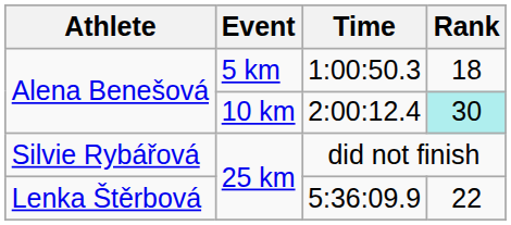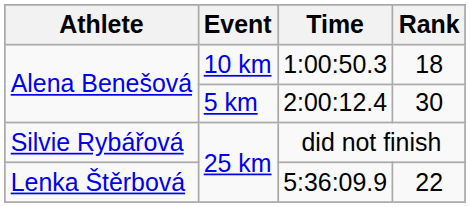1:00:50.3 | Event: 5 km -> 10 km
2:00:12.4 | Event: 10 km -> 5 km
2:00:12.4 | Rank: paleturquoise background -> no background
